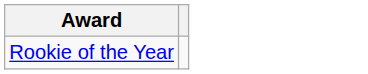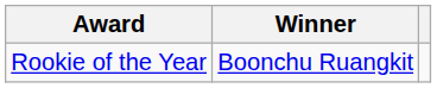+ column: Winner | Boonchu Ruangkit
